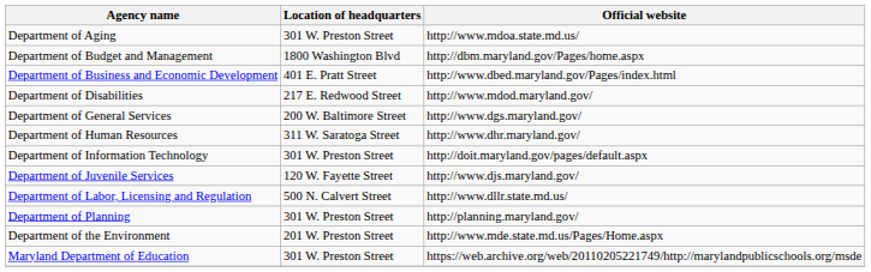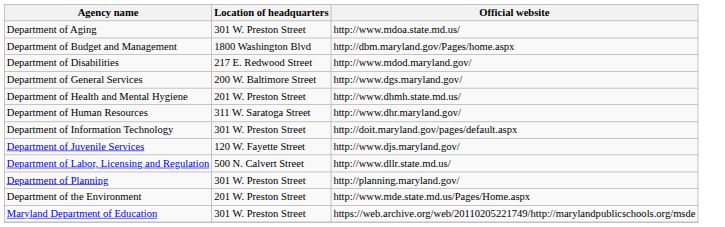- row: Department of Business and Economic Development | 401 E. Pratt Street | http://www.dbed.maryland.gov/Pages/index.html
+ row: Department of Health and Mental Hygiene | 201 W. Preston Street | http://www.dhmh.state.md.us/
